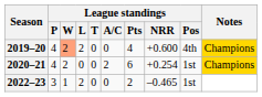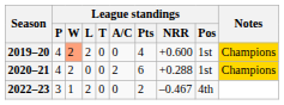2019–20 | League standings / Pos: 4th -> 1st
2020–21 | League standings / NRR: +0.254 -> +0.288
2022–23 | League standings / NRR: –0.465 -> –0.467
2022–23 | League standings / Pos: 1st -> 4th
